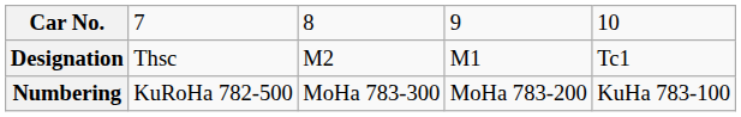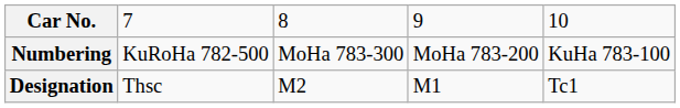rows swapped: Designation <-> Numbering
